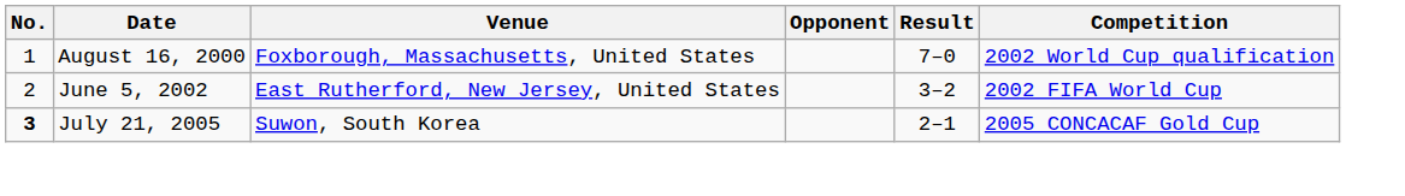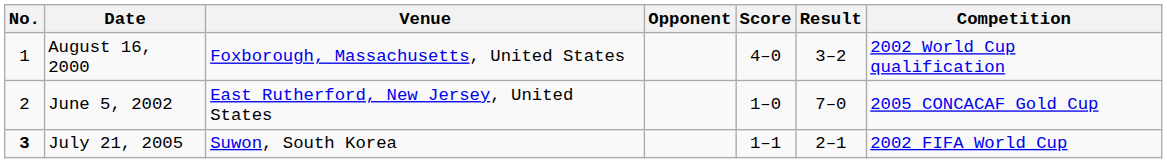+ column: Score | 4–0 | 1–0 | 1–1
August 16, 2000 | Result: 7–0 -> 3–2
June 5, 2002 | Result: 3–2 -> 7–0
June 5, 2002 | Competition: 2002 FIFA World Cup -> 2005 CONCACAF Gold Cup
July 21, 2005 | Competition: 2005 CONCACAF Gold Cup -> 2002 FIFA World Cup
